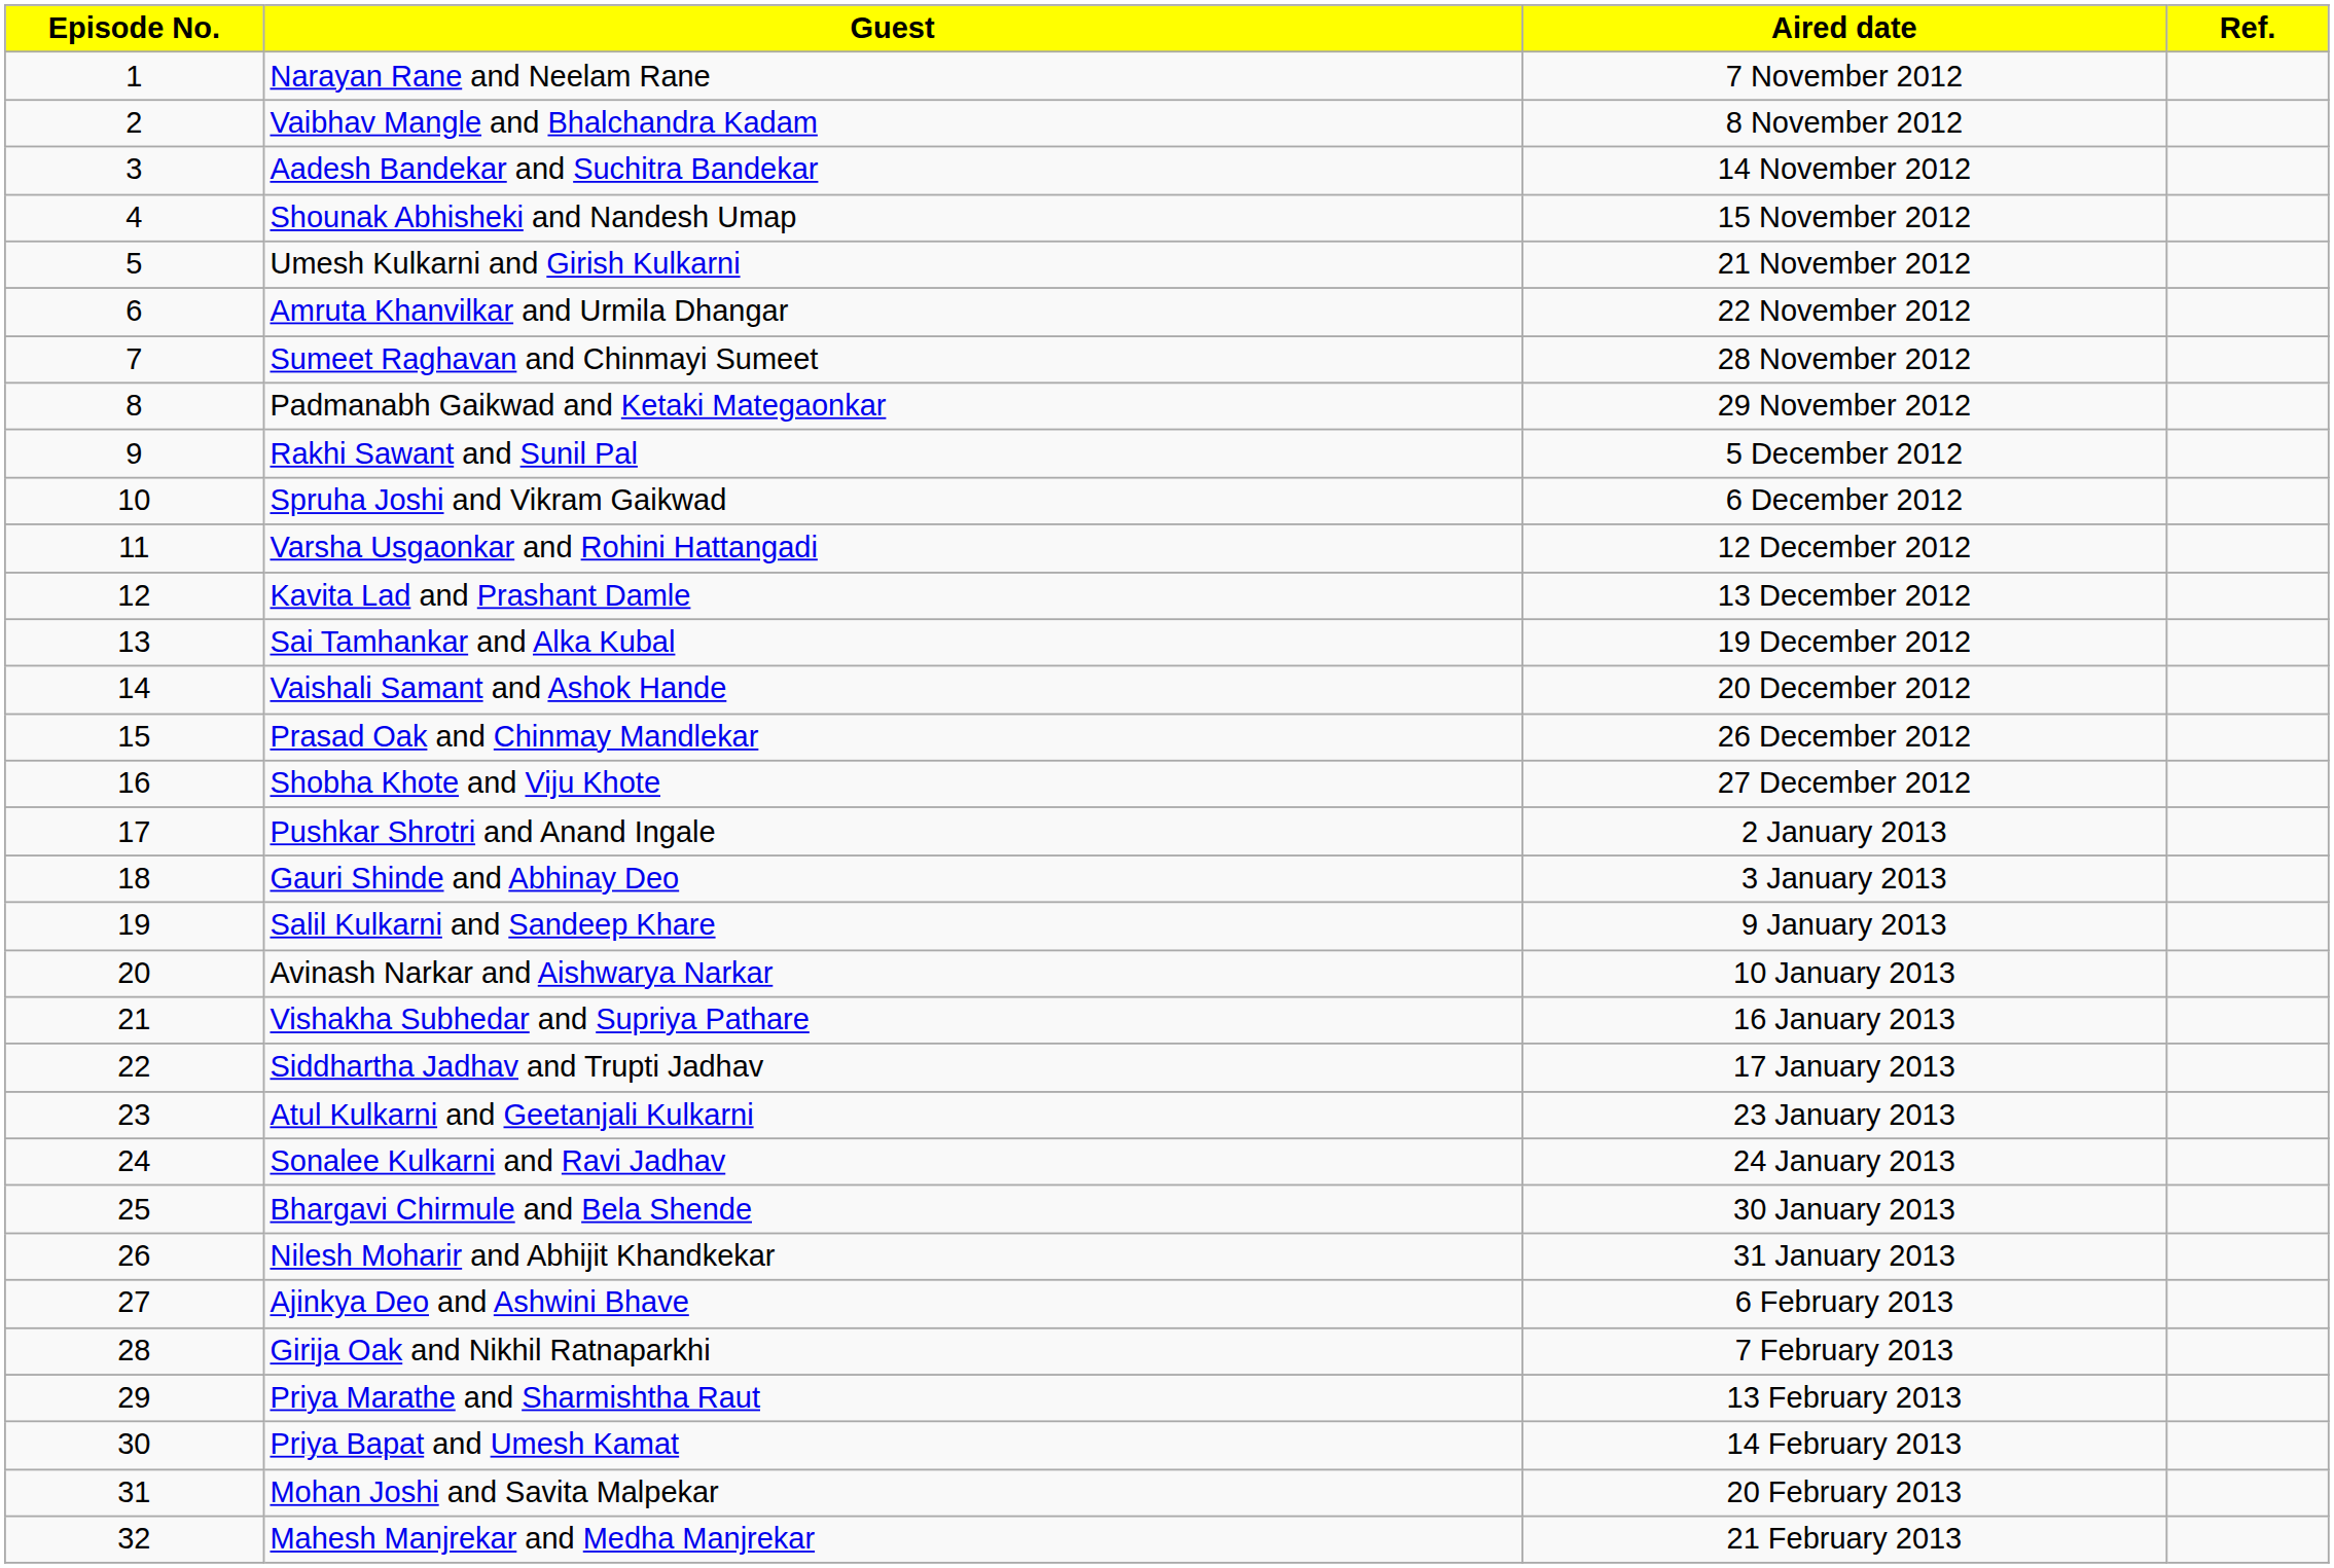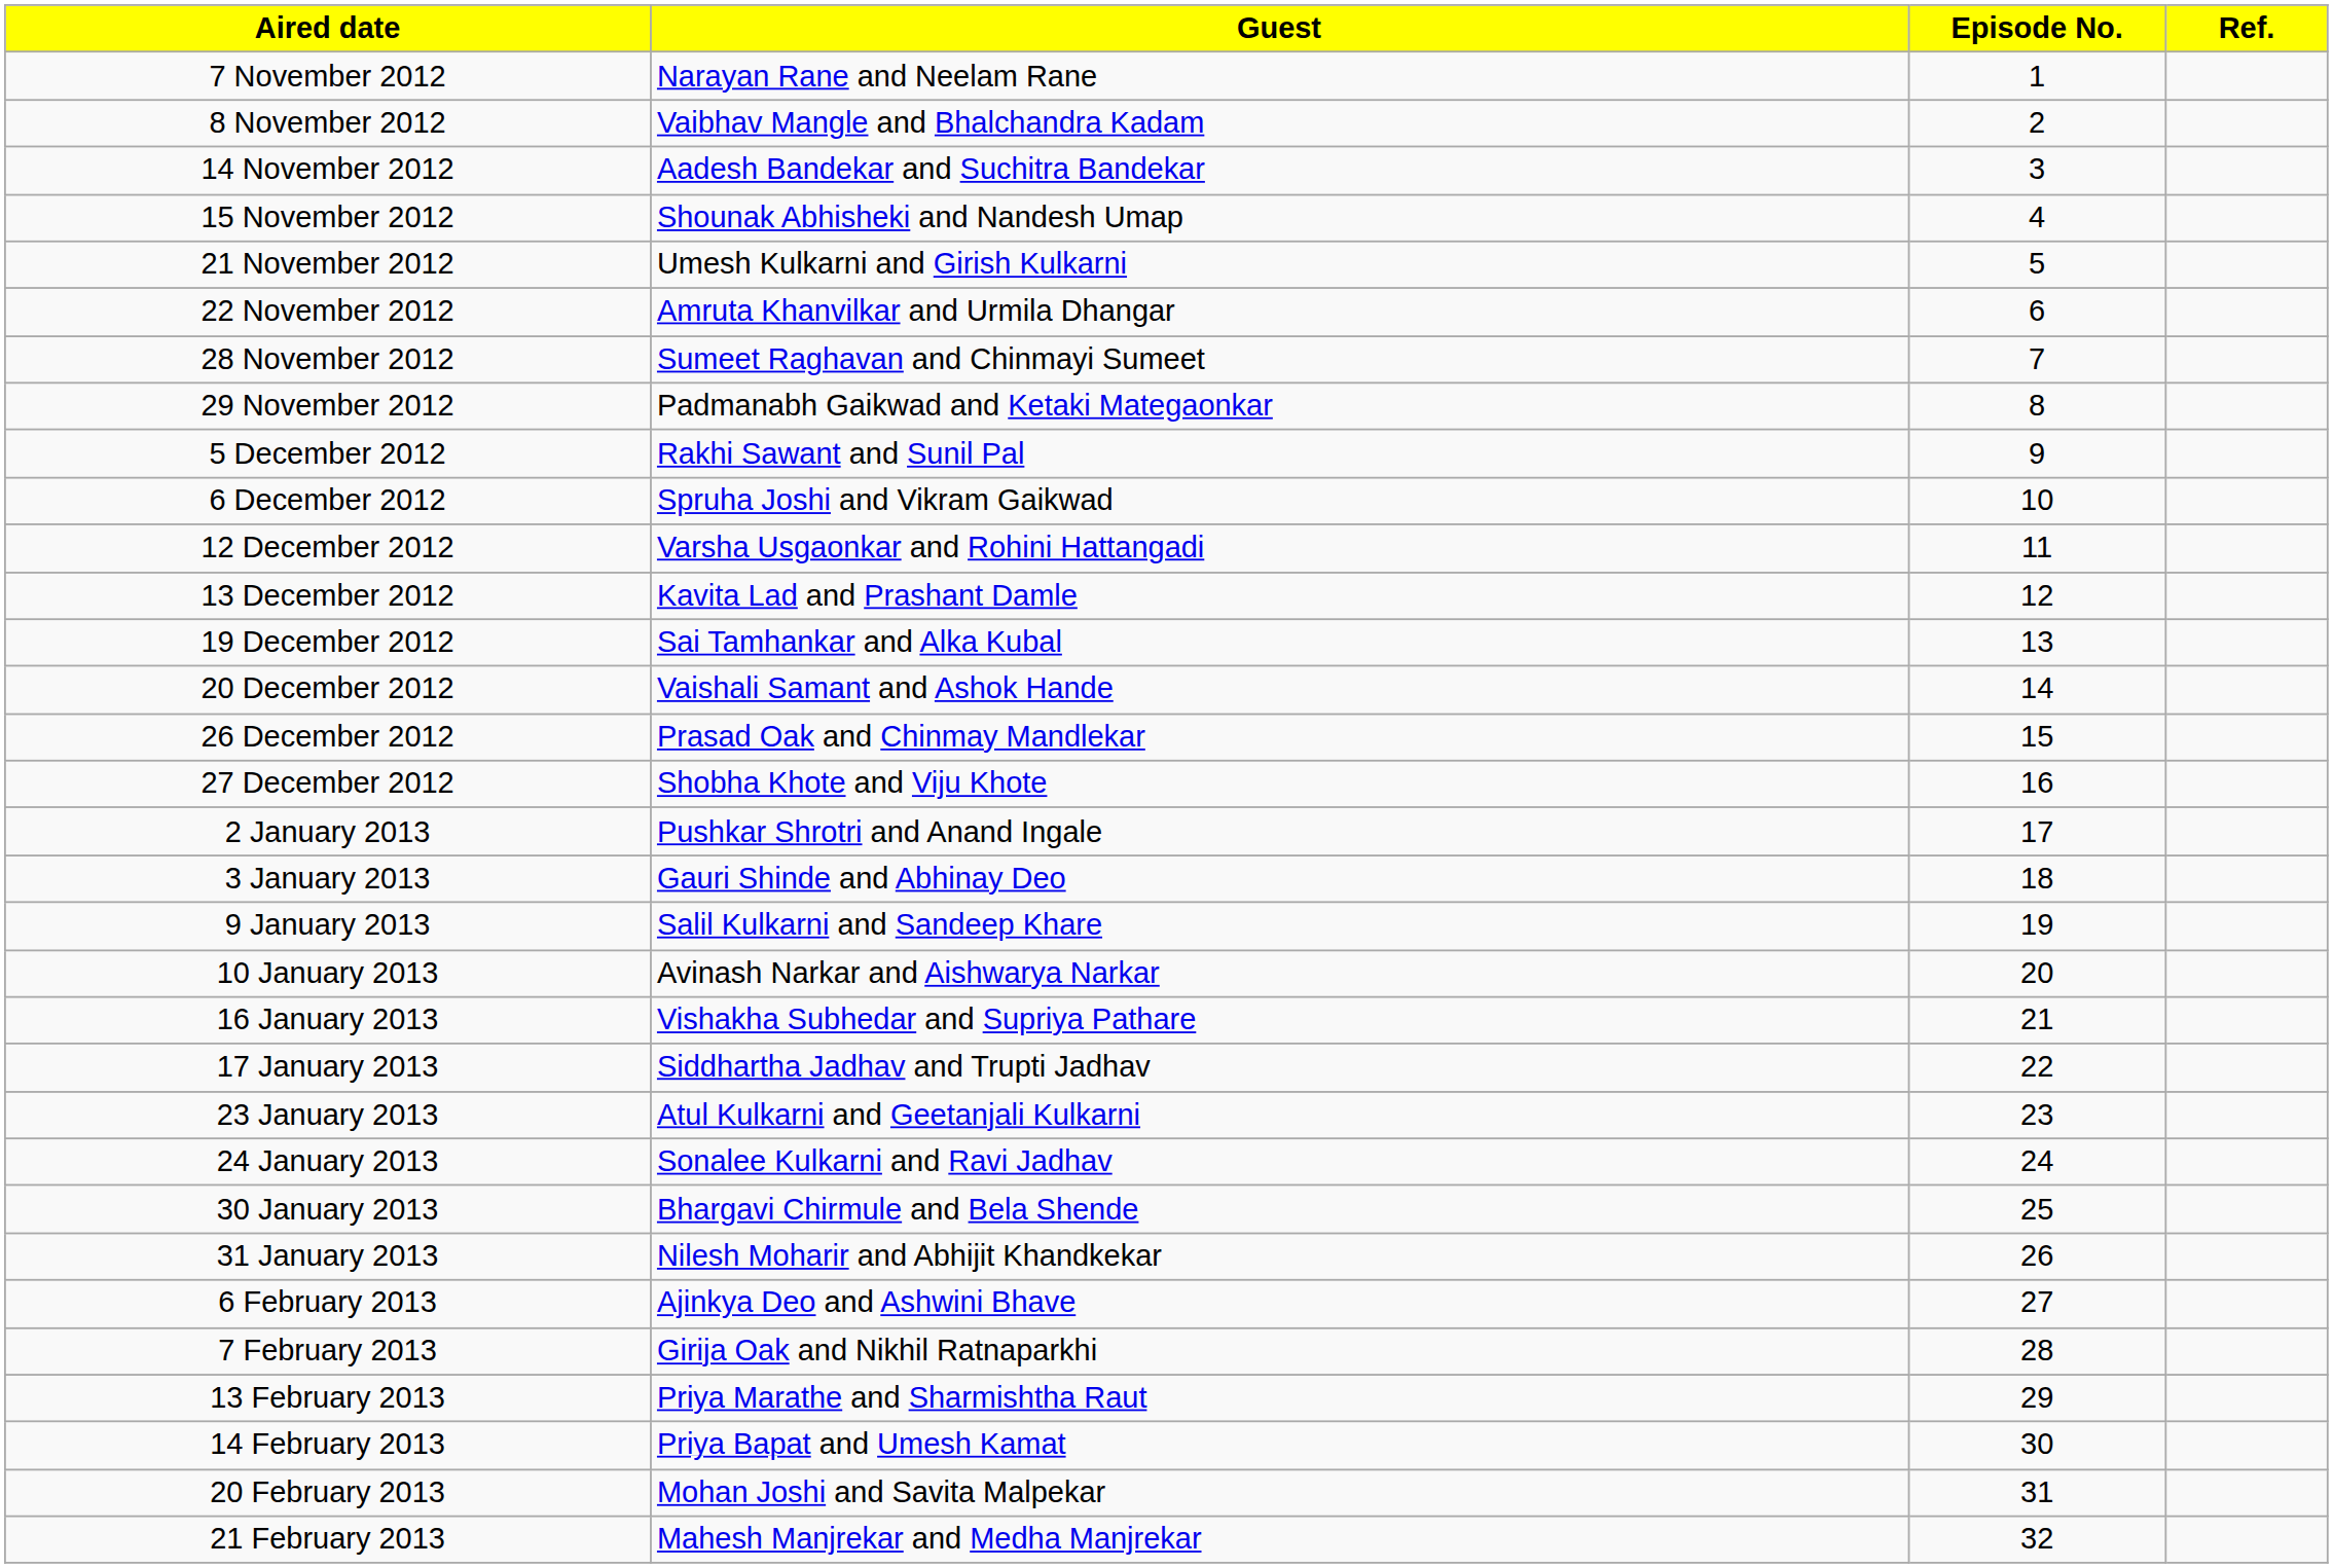columns swapped: Episode No. <-> Aired date
